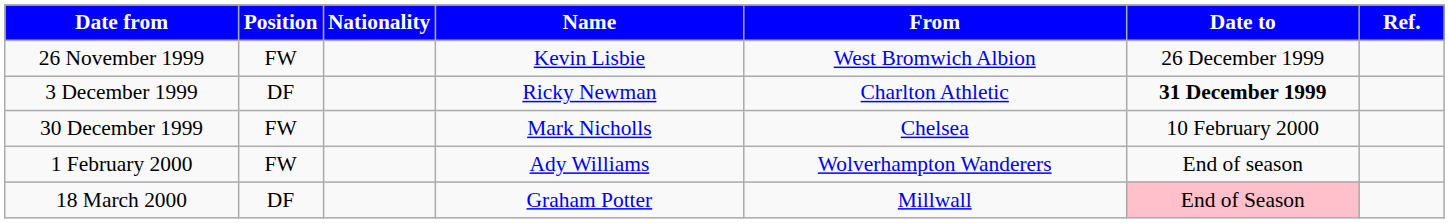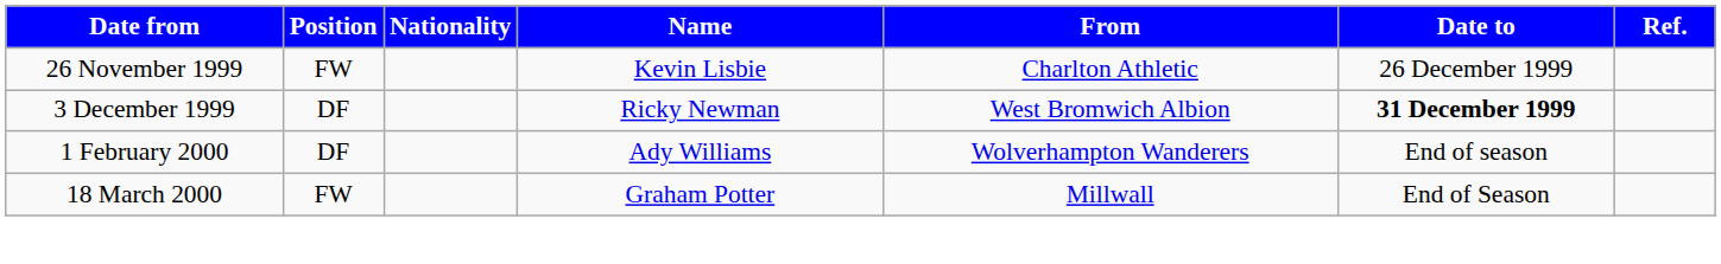26 November 1999 | From: West Bromwich Albion -> Charlton Athletic
3 December 1999 | From: Charlton Athletic -> West Bromwich Albion
- row: 30 December 1999 | FW | Mark Nicholls | Chelsea | 10 February 2000
1 February 2000 | Position: FW -> DF
18 March 2000 | Position: DF -> FW
18 March 2000 | Date to: pink background -> no background
